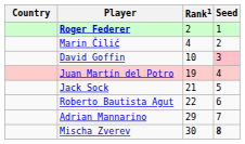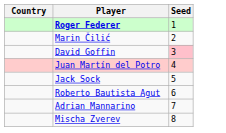- column: Rank1 | 2 | 4 | 10 | 19 | 21 | 22 | 29 | 30
Mischa Zverev | Seed: bold -> normal
